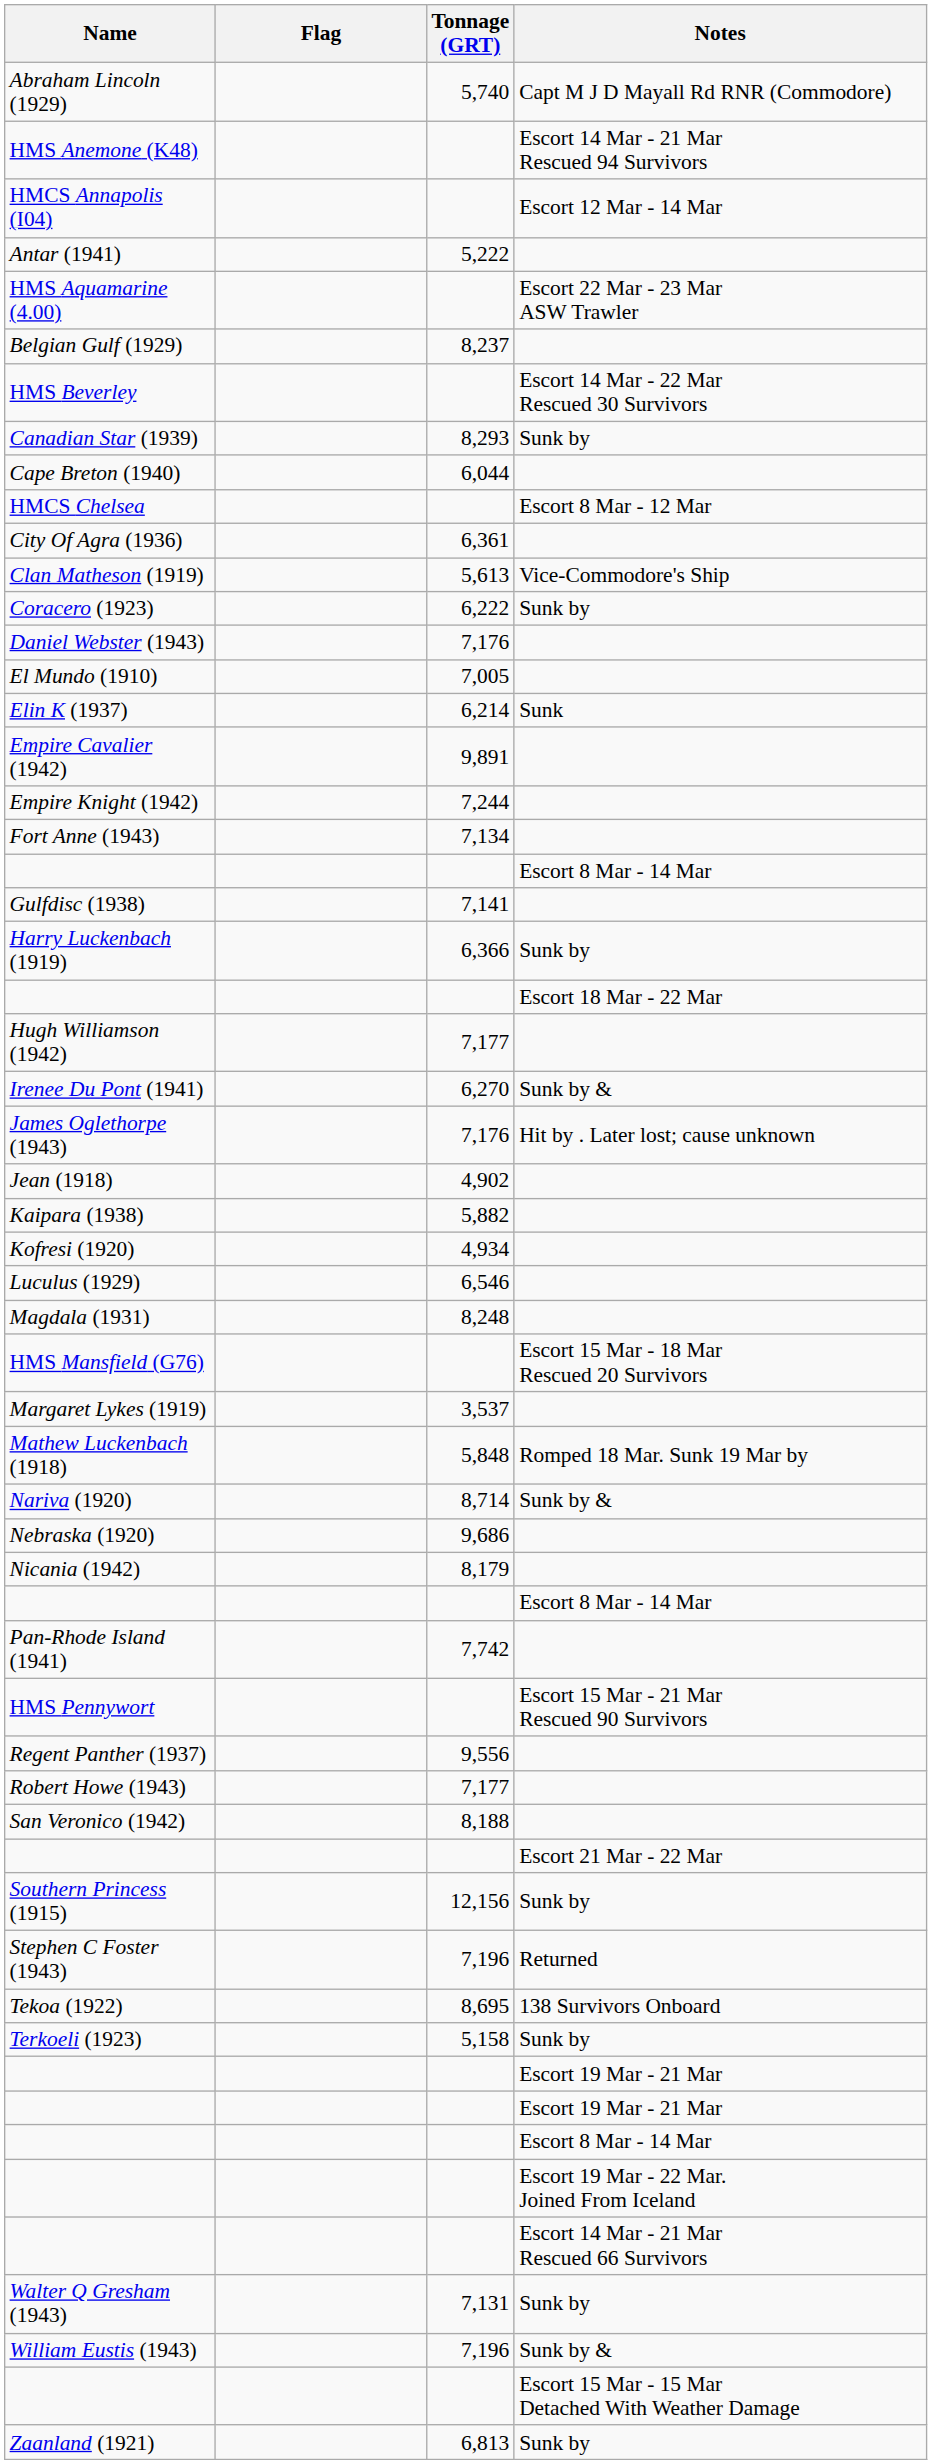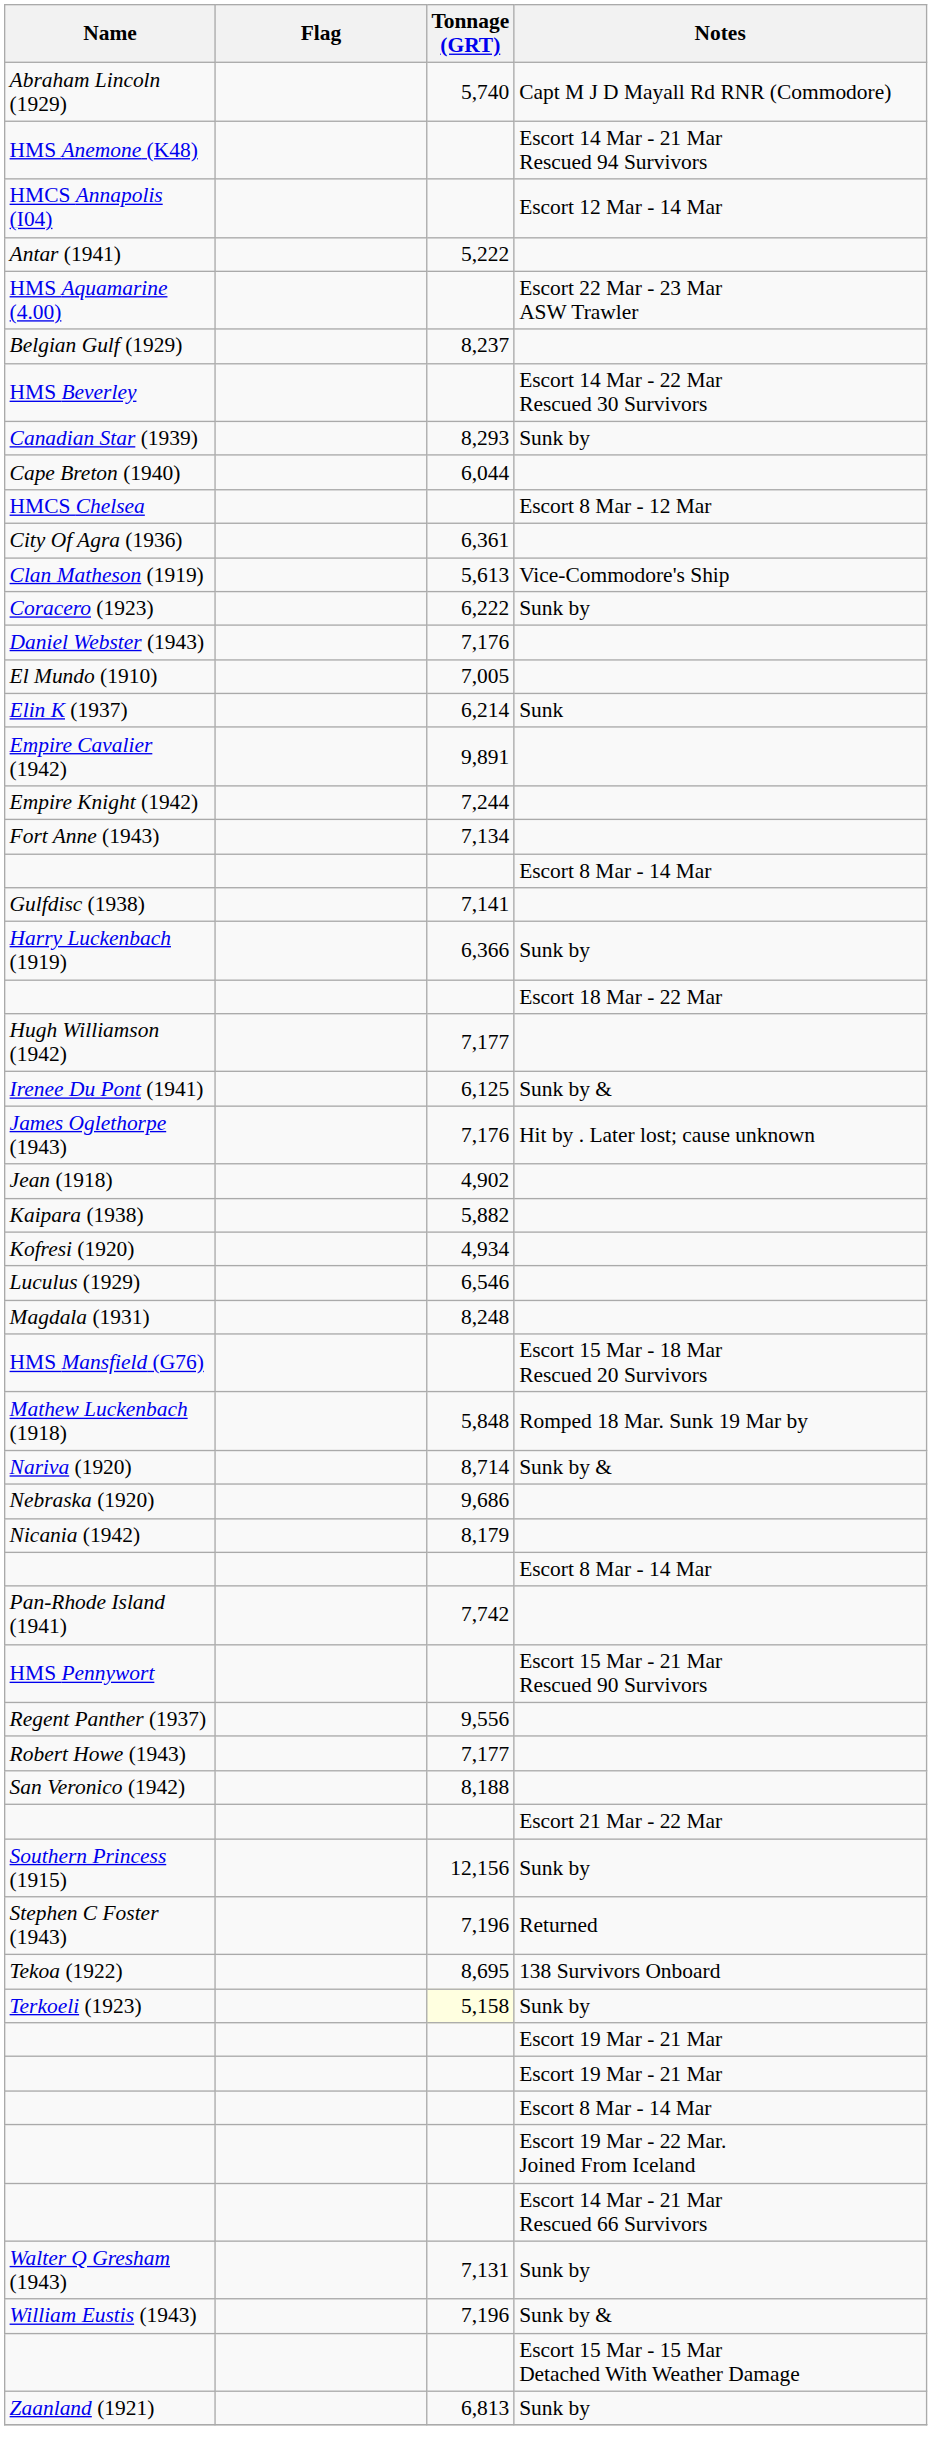Irenee Du Pont (1941) | Tonnage (GRT): 6,270 -> 6,125
- row: Margaret Lykes (1919) | 3,537
Terkoeli (1923) | Tonnage (GRT): no background -> lightyellow background
